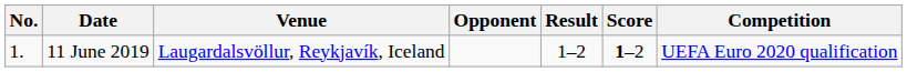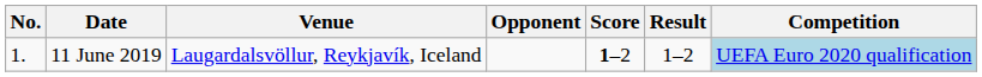columns swapped: Score <-> Result
11 June 2019 | Competition: no background -> lightblue background
